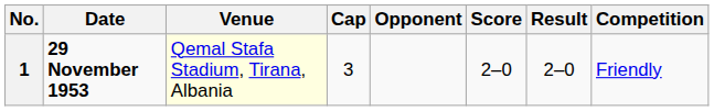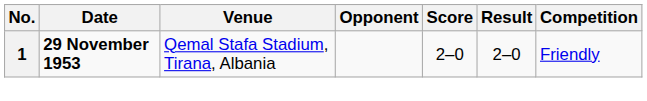- column: Cap | 3
1 | Venue: lightyellow background -> no background
